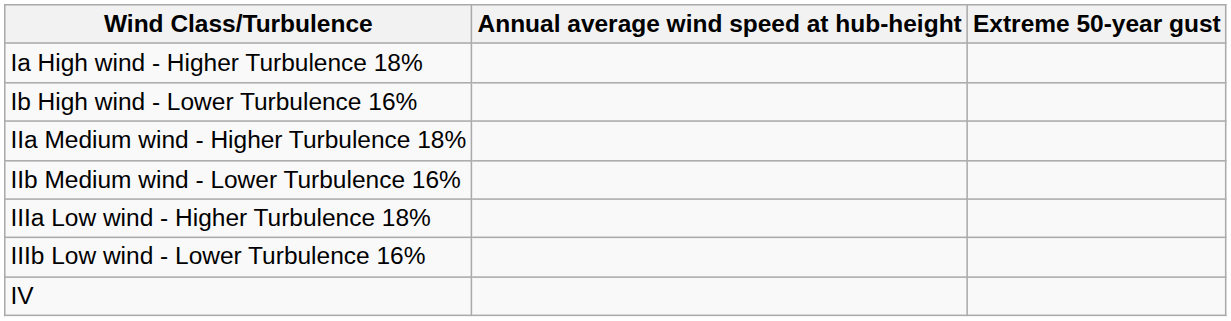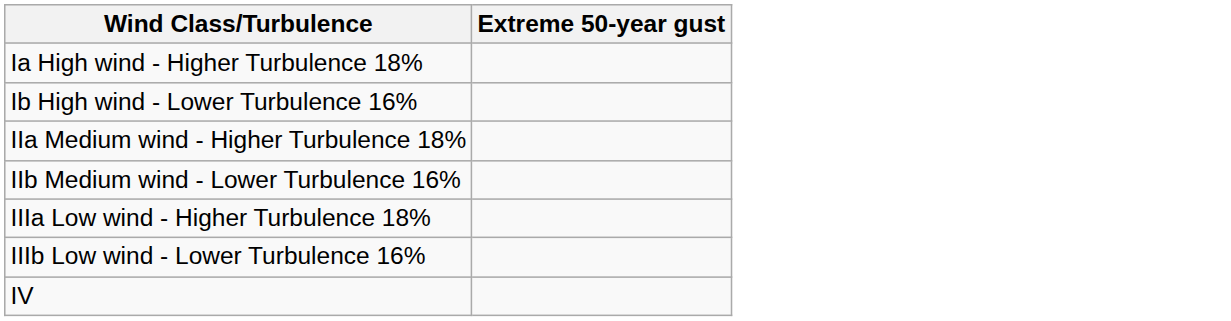- column: Annual average wind speed at hub-height
